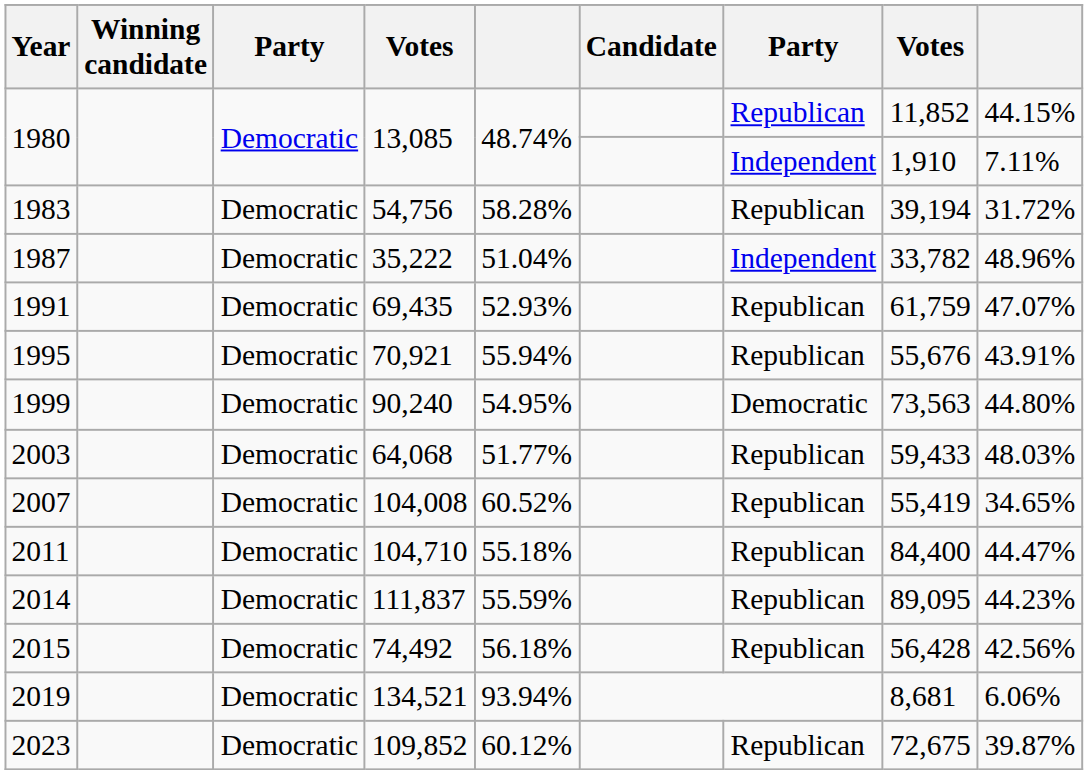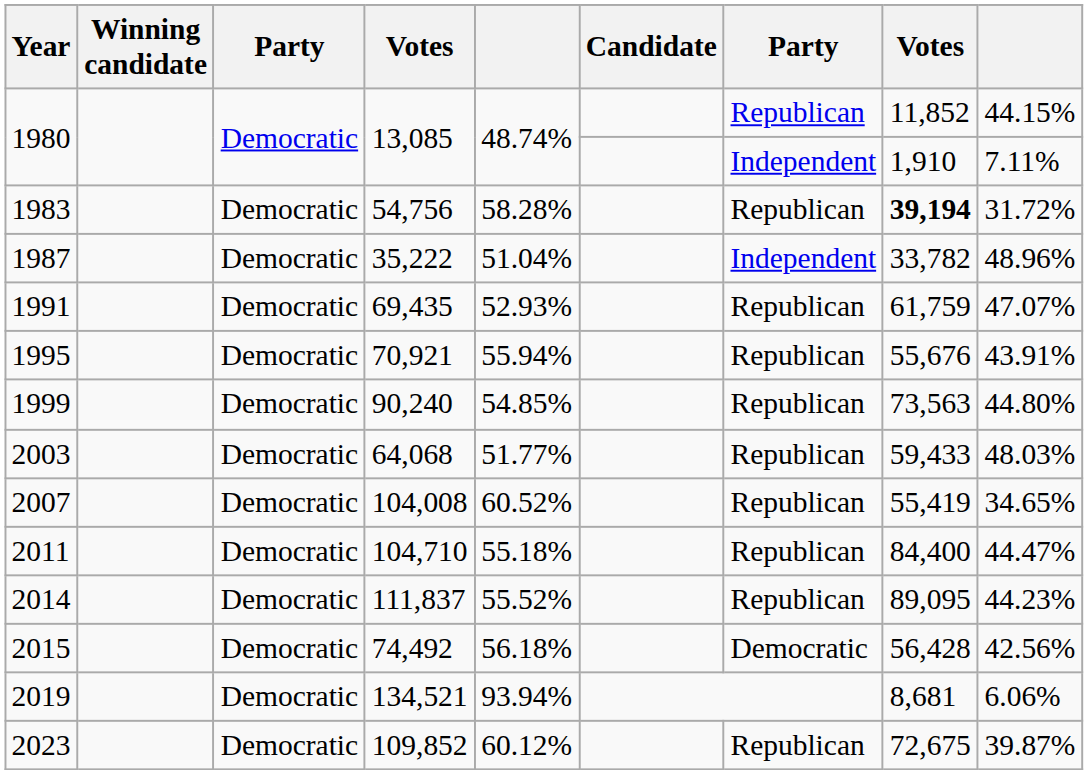1983 | column 8: normal -> bold
1999 | column 5: 54.95% -> 54.85%
1999 | column 7: Democratic -> Republican
2014 | column 5: 55.59% -> 55.52%
2015 | column 7: Republican -> Democratic
